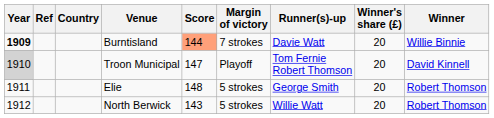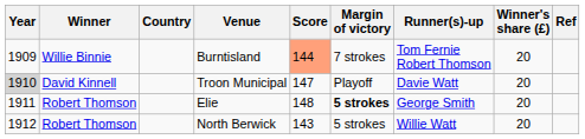columns swapped: Winner <-> Ref
Burntisland | Year: bold -> normal
Burntisland | Runner(s)-up: Davie Watt -> Tom Fernie Robert Thomson
Troon Municipal | Runner(s)-up: Tom Fernie Robert Thomson -> Davie Watt
Elie | Margin of victory: normal -> bold
